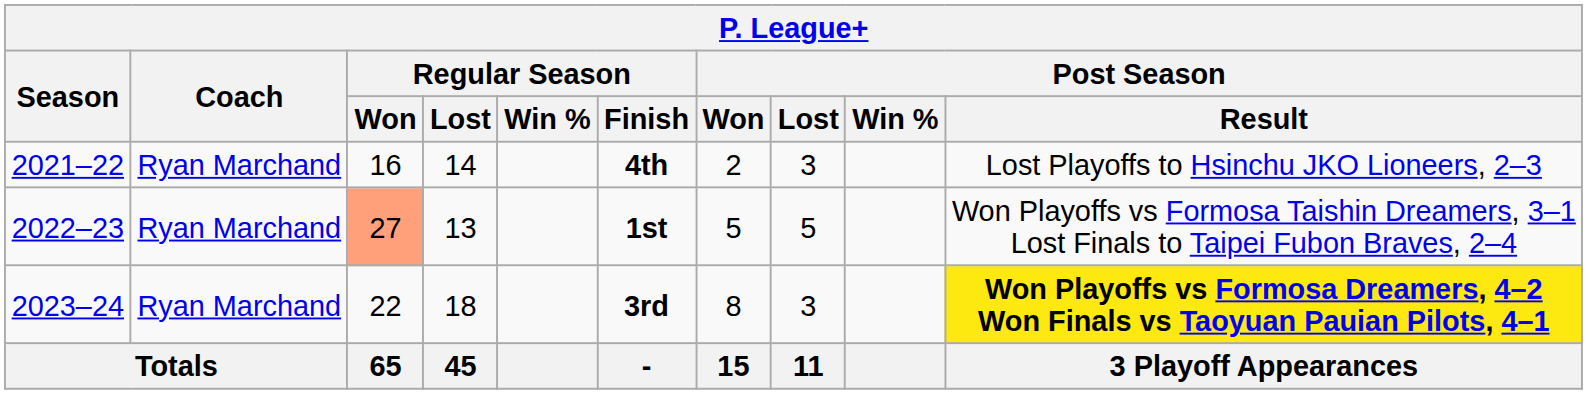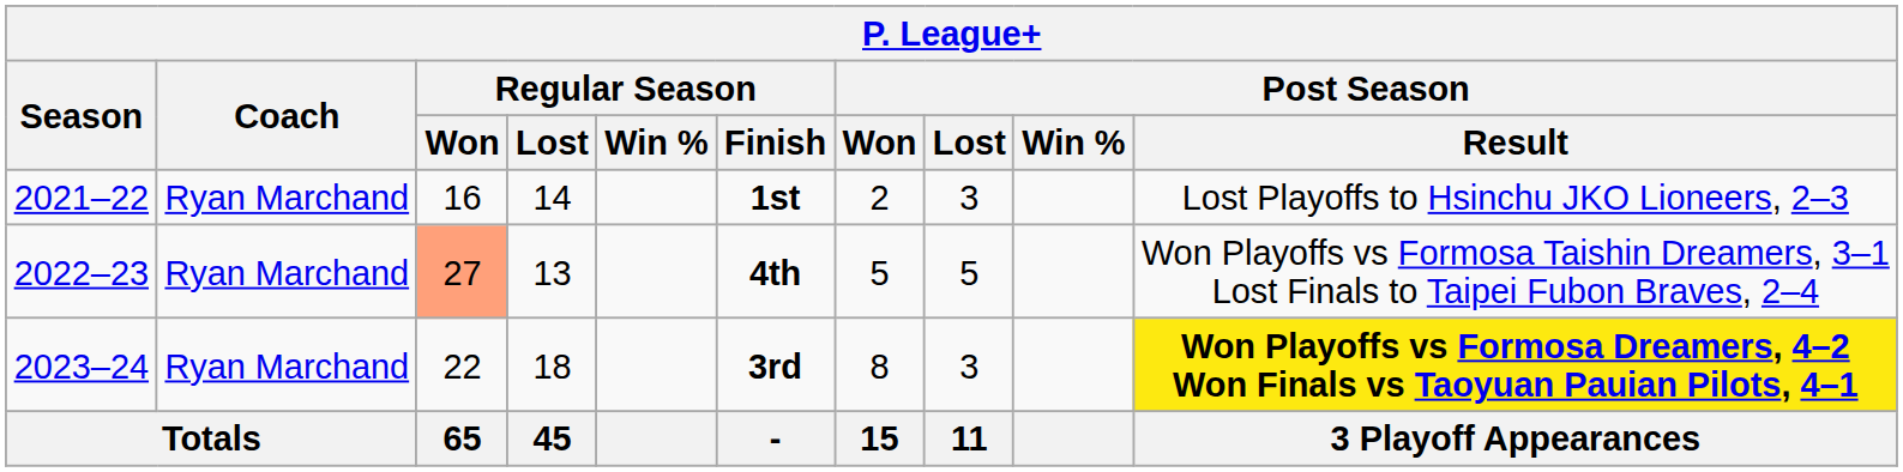2021–22 | Regular Season / Finish: 4th -> 1st
2022–23 | Regular Season / Finish: 1st -> 4th
